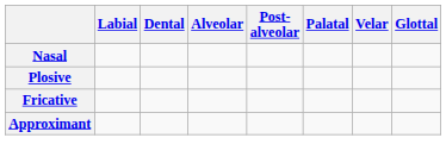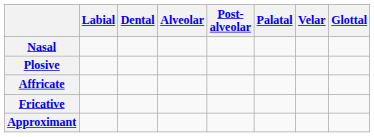+ row: Affricate
